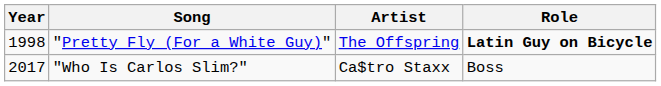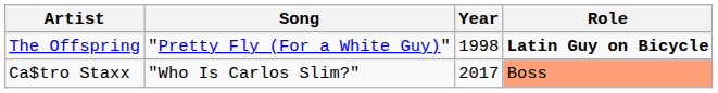columns swapped: Year <-> Artist
"Who Is Carlos Slim?" | Role: no background -> lightsalmon background
